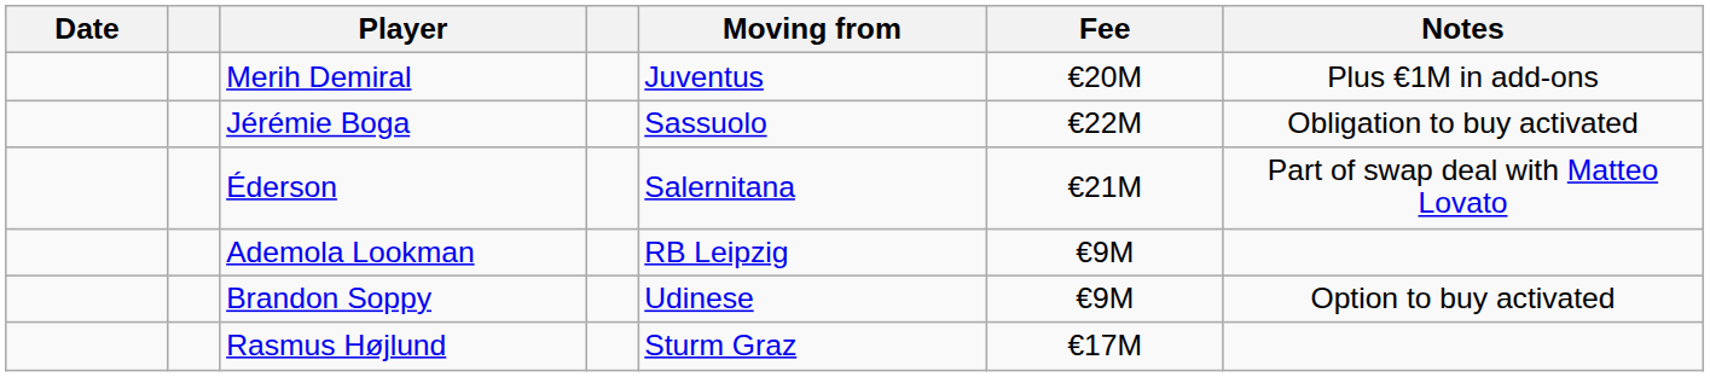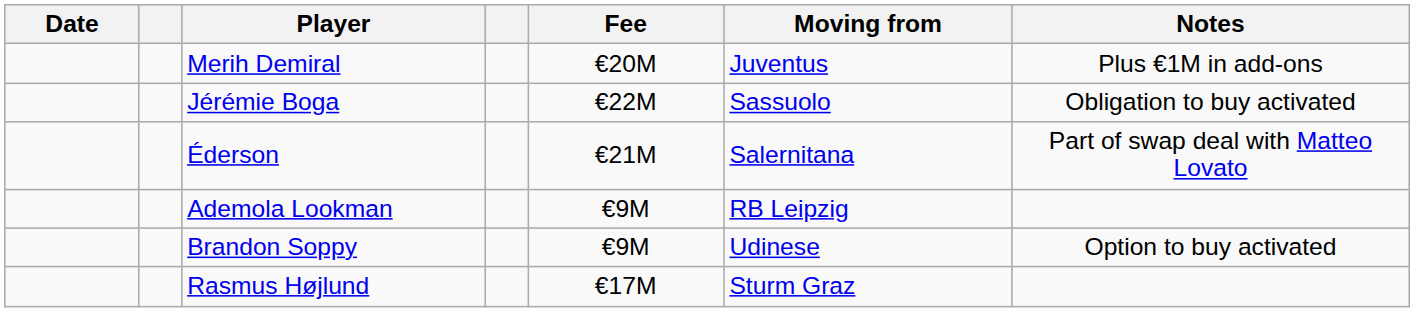columns swapped: Moving from <-> Fee
